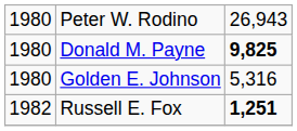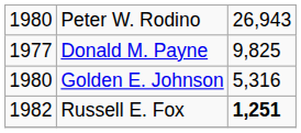Donald M. Payne | column 1: 1980 -> 1977
Donald M. Payne | column 3: bold -> normal
